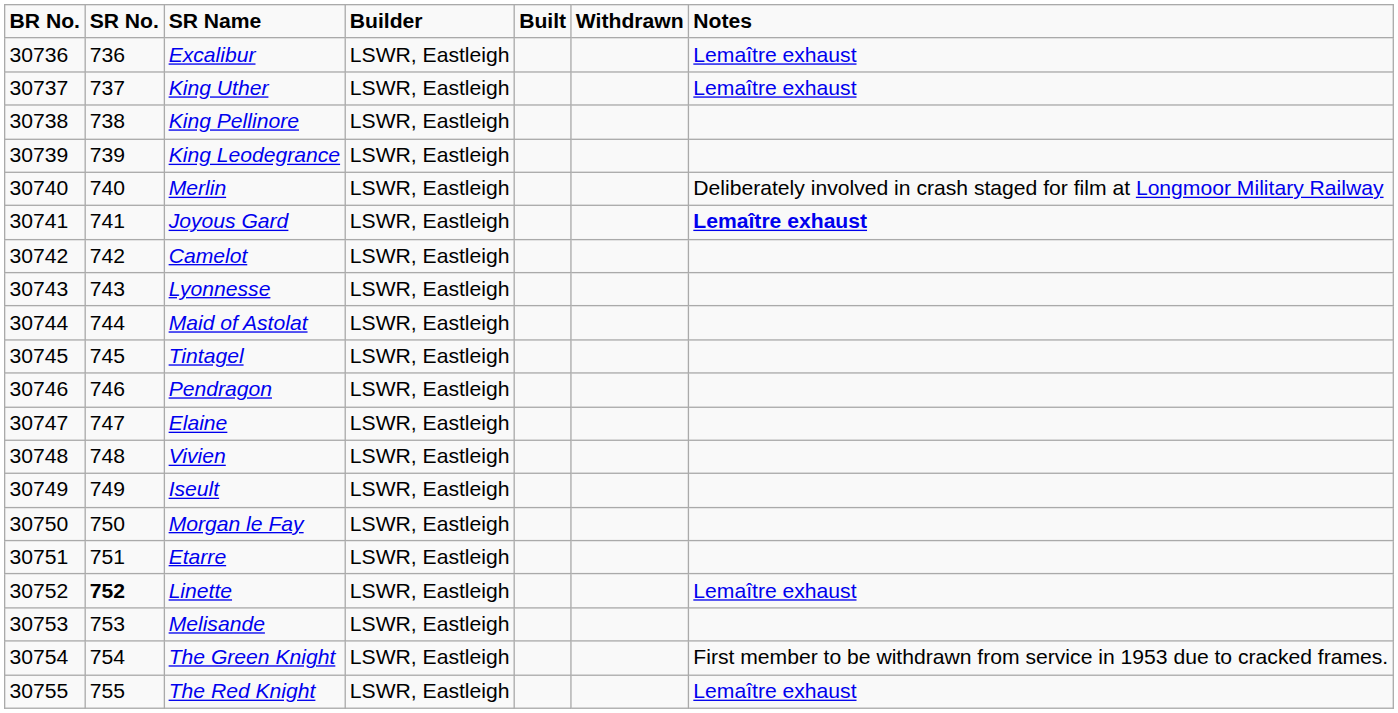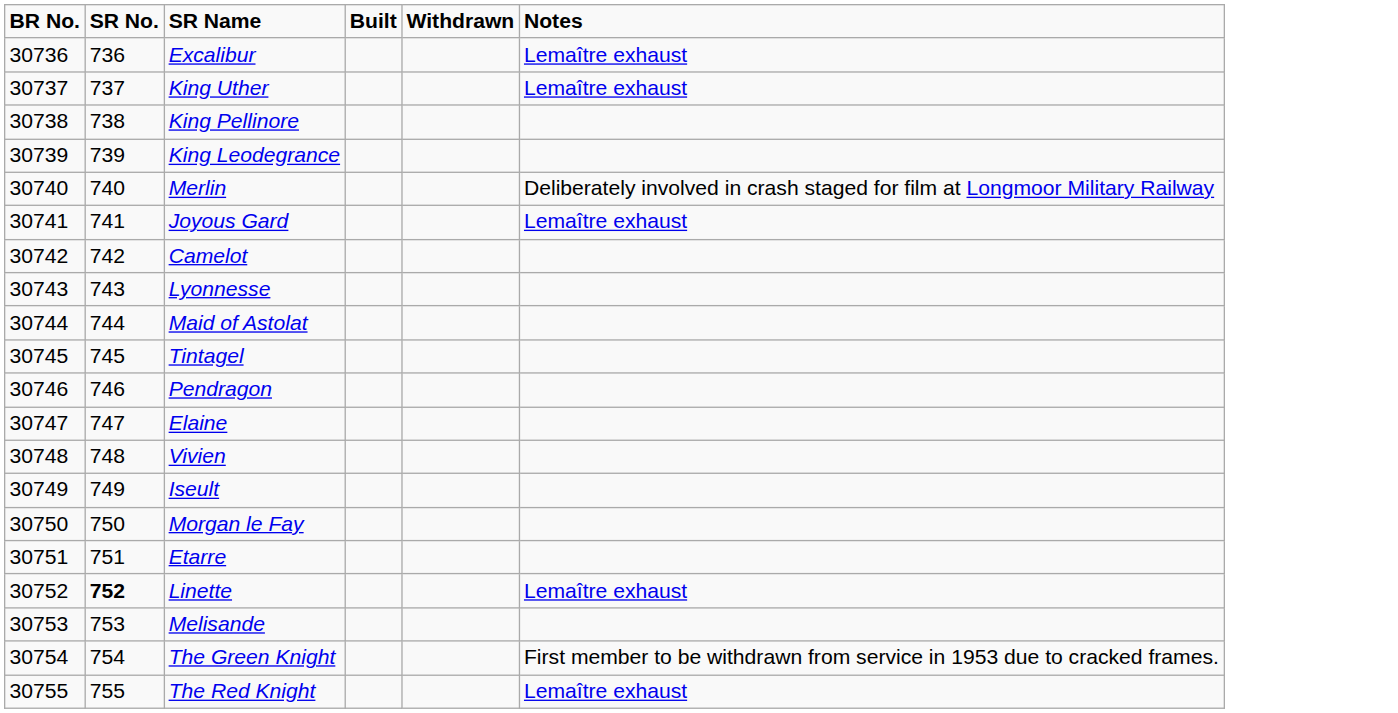- column: Builder | LSWR, Eastleigh | LSWR, Eastleigh | LSWR, Eastleigh | LSWR, Eastleigh | LSWR, Eastleigh | LSWR, Eastleigh | LSWR, Eastleigh | LSWR, Eastleigh | LSWR, Eastleigh | LSWR, Eastleigh | LSWR, Eastleigh | LSWR, Eastleigh | LSWR, Eastleigh | LSWR, Eastleigh | LSWR, Eastleigh | LSWR, Eastleigh | LSWR, Eastleigh | LSWR, Eastleigh | LSWR, Eastleigh | LSWR, Eastleigh
Joyous Gard | Notes: bold -> normal
